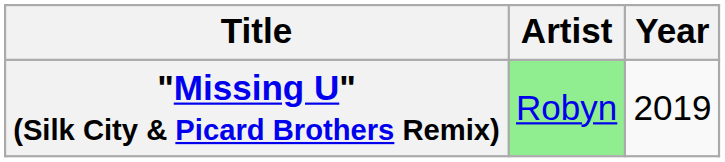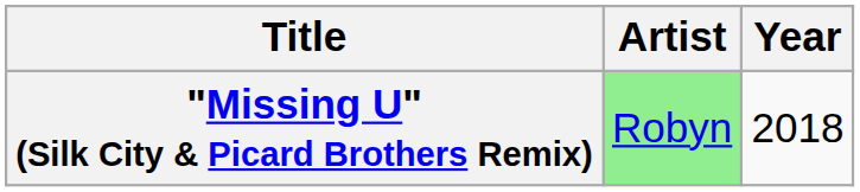"Missing U" (Silk City & Picard Brothers Remix) | Year: 2019 -> 2018
